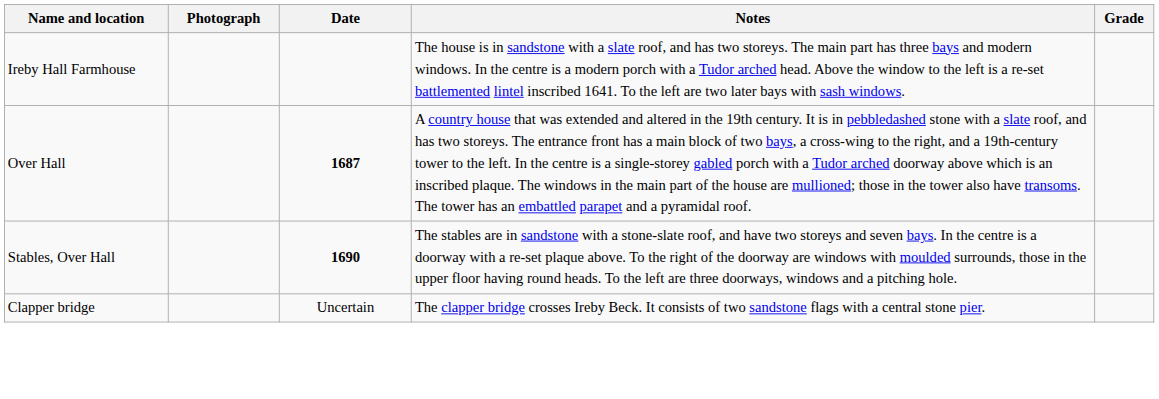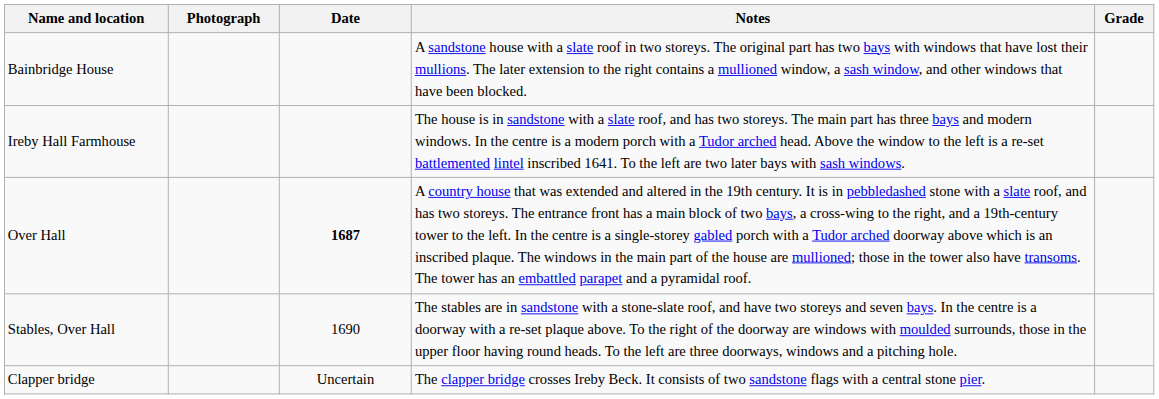+ row: Bainbridge House | A sandstone house with a slate roof in two storeys. The original part has two bays with windows that have lost their mullions. The later extension to the right contains a mullioned window, a sash window, and other windows that have been blocked.
Stables, Over Hall | Date: bold -> normal
